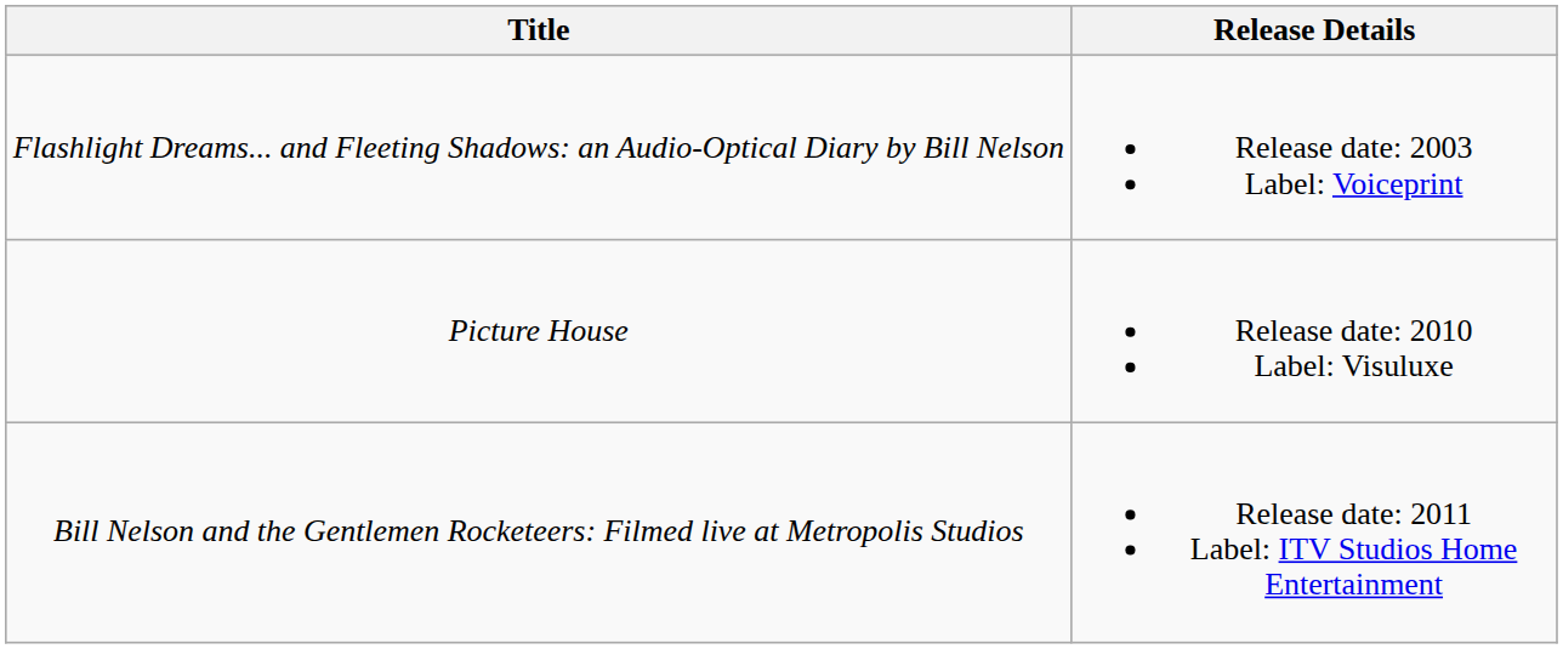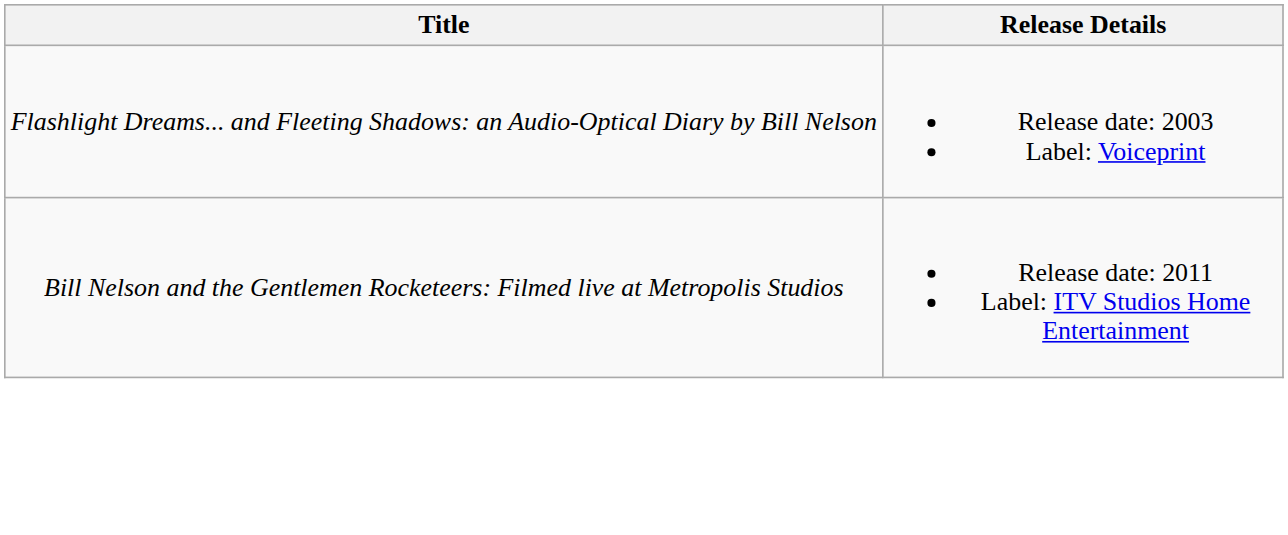- row: Picture House | Release date: 2010 Label: Visuluxe
